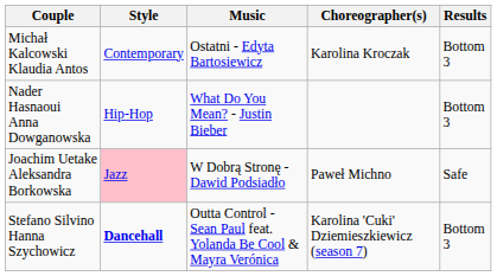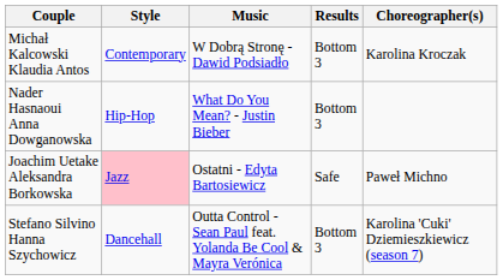columns swapped: Choreographer(s) <-> Results
Michał Kalcowski Klaudia Antos | Music: Ostatni - Edyta Bartosiewicz -> W Dobrą Stronę - Dawid Podsiadło
Joachim Uetake Aleksandra Borkowska | Music: W Dobrą Stronę - Dawid Podsiadło -> Ostatni - Edyta Bartosiewicz
Stefano Silvino Hanna Szychowicz | Style: bold -> normal
